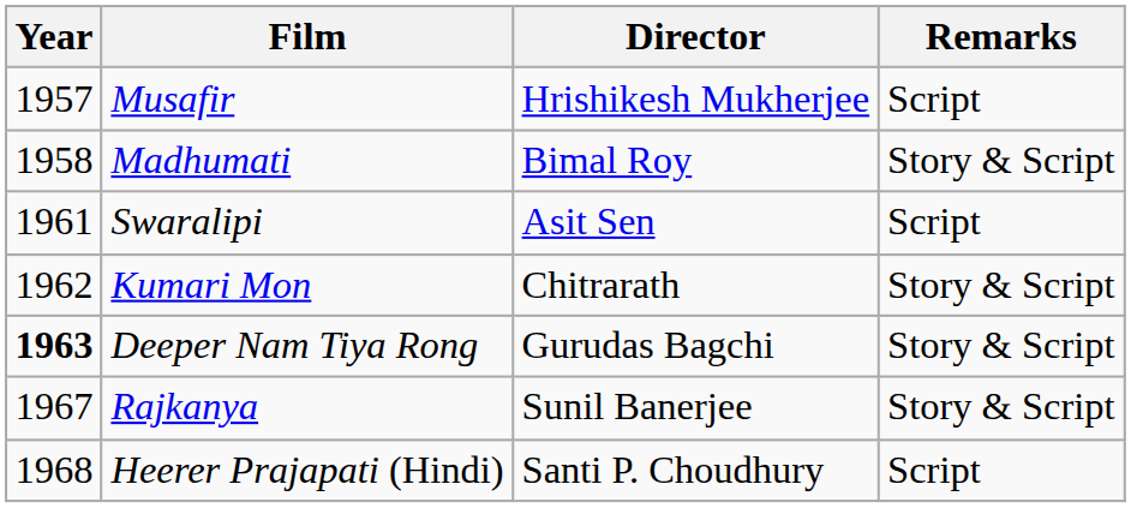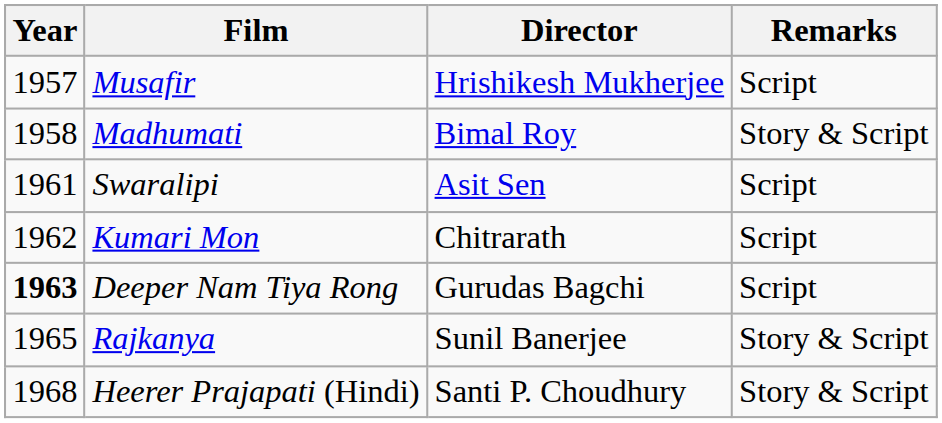Kumari Mon | Remarks: Story & Script -> Script
Deeper Nam Tiya Rong | Remarks: Story & Script -> Script
Rajkanya | Year: 1967 -> 1965
Heerer Prajapati (Hindi) | Remarks: Script -> Story & Script
